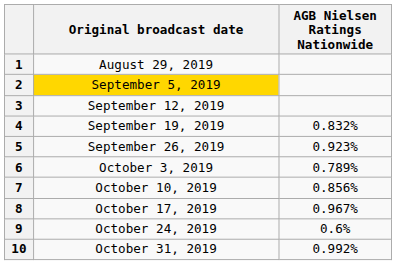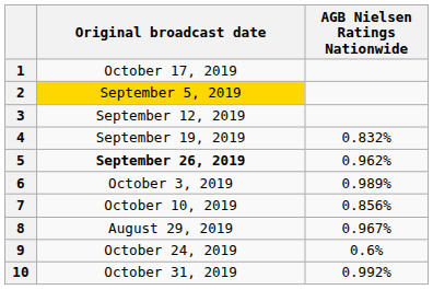1 | Original broadcast date: August 29, 2019 -> October 17, 2019
5 | Original broadcast date: normal -> bold
5 | AGB Nielsen Ratings Nationwide: 0.923% -> 0.962%
6 | AGB Nielsen Ratings Nationwide: 0.789% -> 0.989%
8 | Original broadcast date: October 17, 2019 -> August 29, 2019
